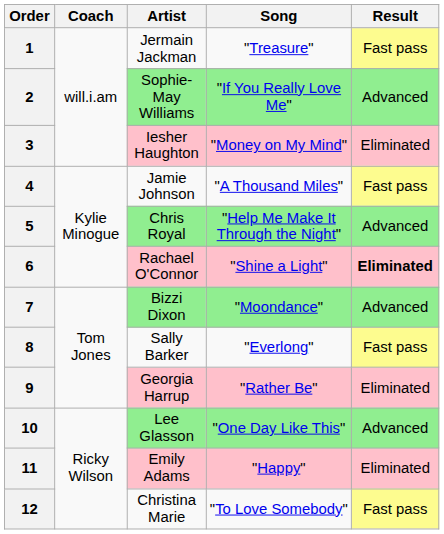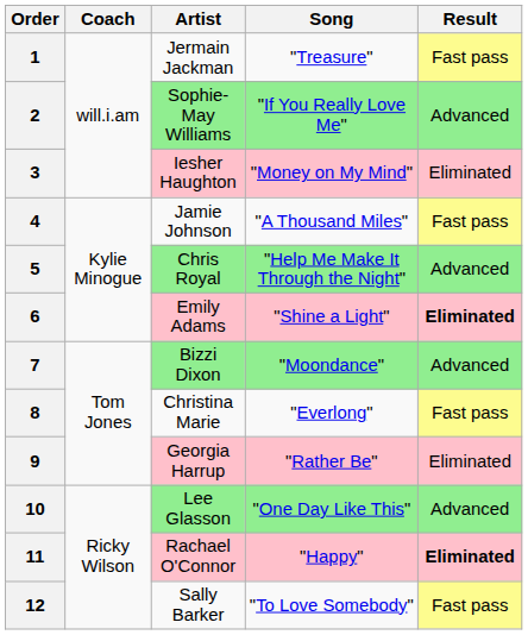6 | Artist: Rachael O'Connor -> Emily Adams
8 | Artist: Sally Barker -> Christina Marie
11 | Artist: Emily Adams -> Rachael O'Connor
11 | Result: normal -> bold
12 | Artist: Christina Marie -> Sally Barker
